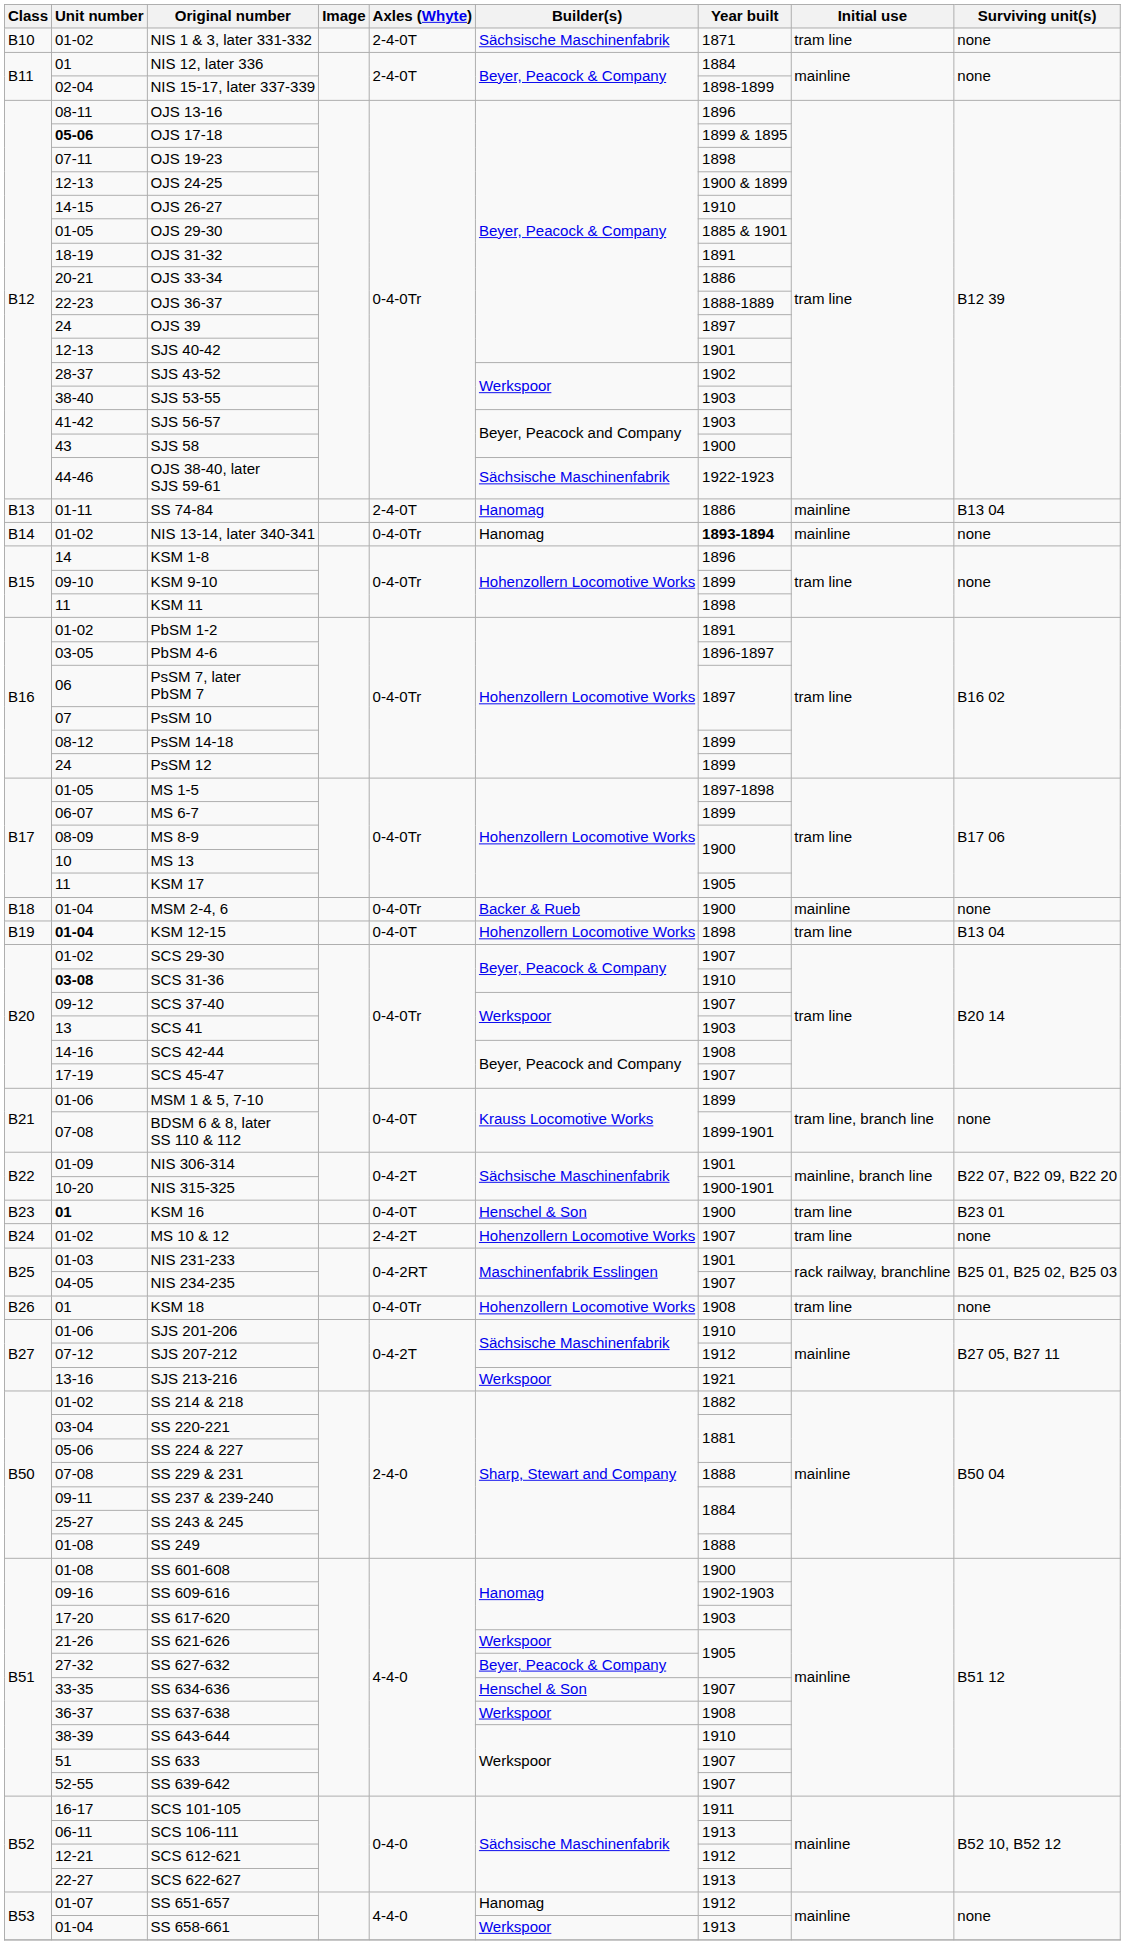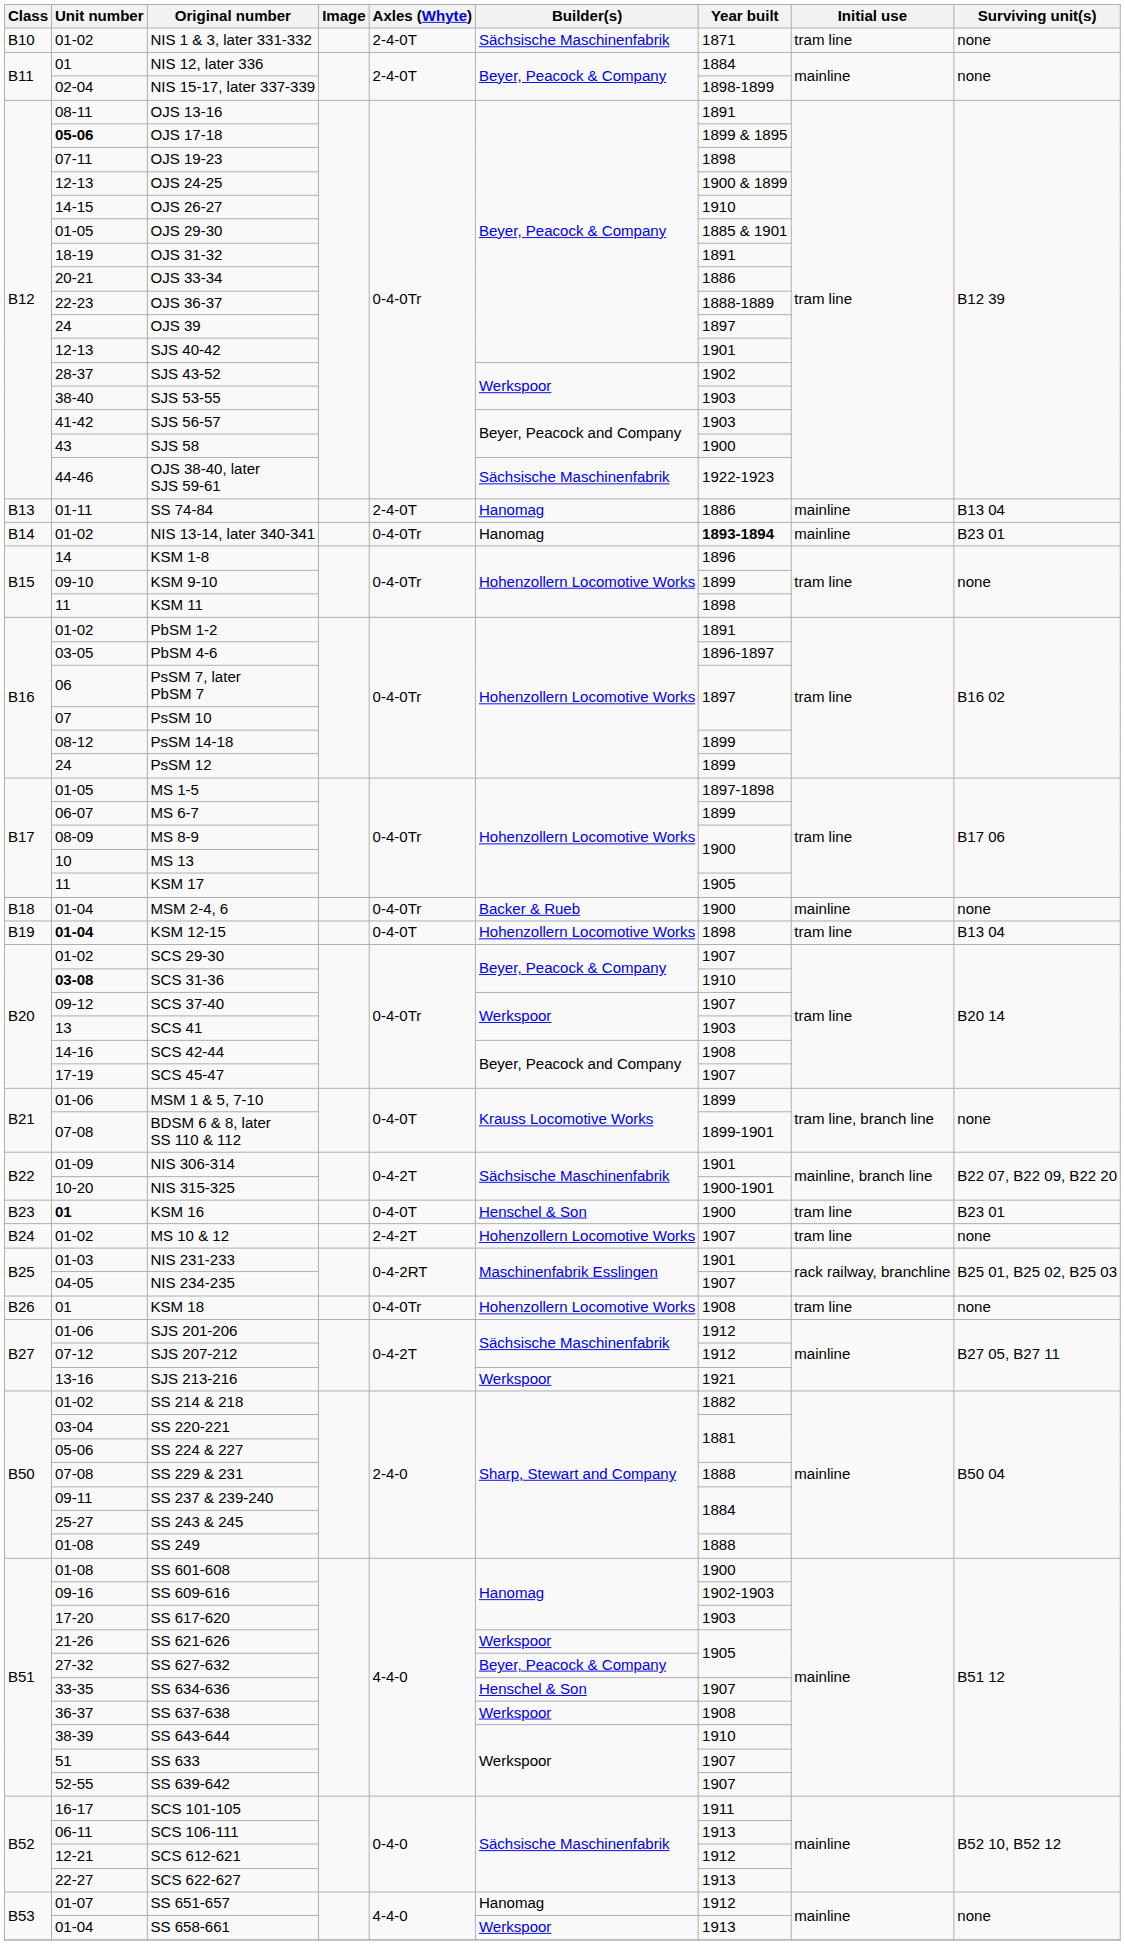OJS 13-16 | Year built: 1896 -> 1891
NIS 13-14, later 340-341 | Surviving unit(s): none -> B23 01
SJS 201-206 | Year built: 1910 -> 1912
